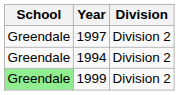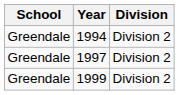rows swapped: 1994 <-> 1997
1999 | School: lightgreen background -> no background
